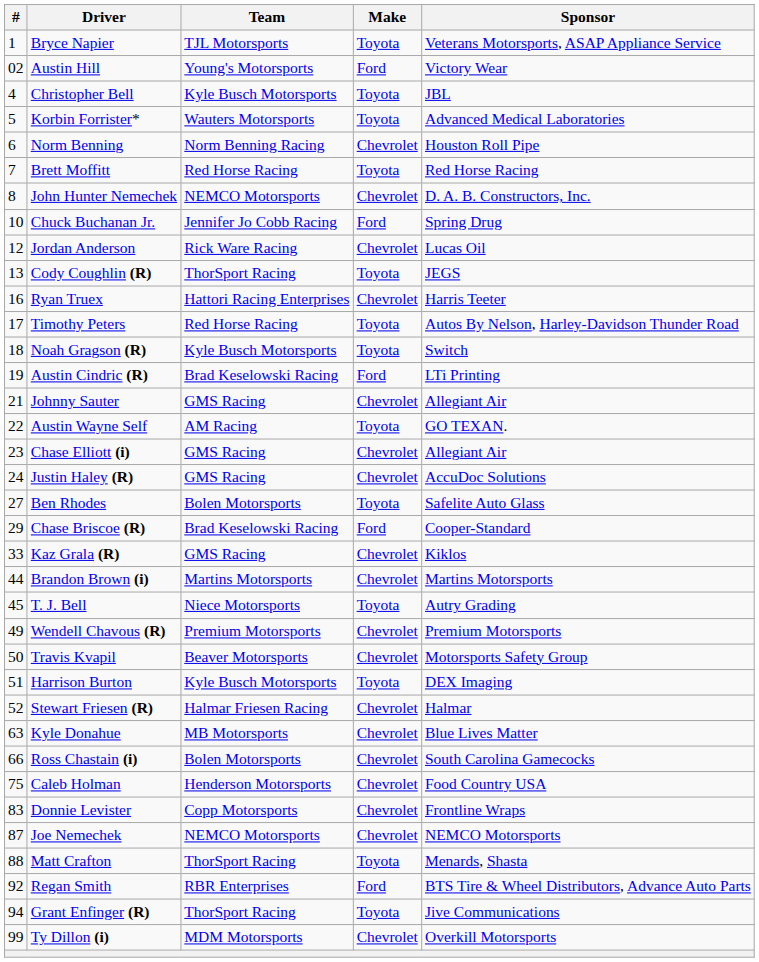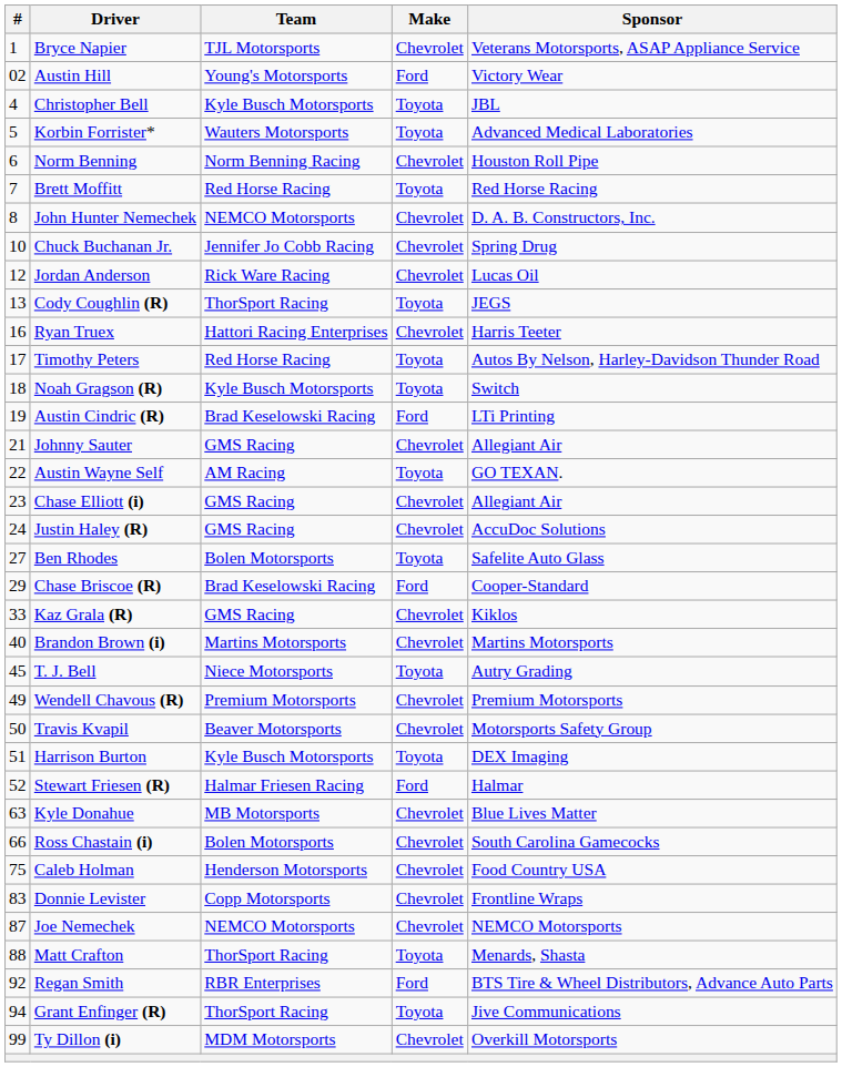Bryce Napier | Make: Toyota -> Chevrolet
Chuck Buchanan Jr. | Make: Ford -> Chevrolet
Brandon Brown (i) | #: 44 -> 40
Stewart Friesen (R) | Make: Chevrolet -> Ford
